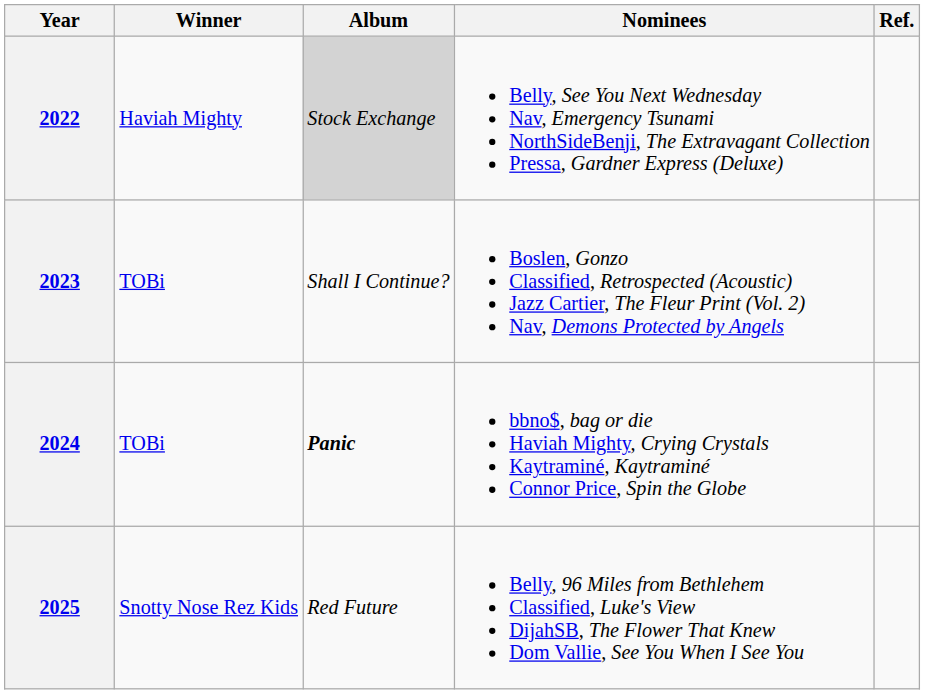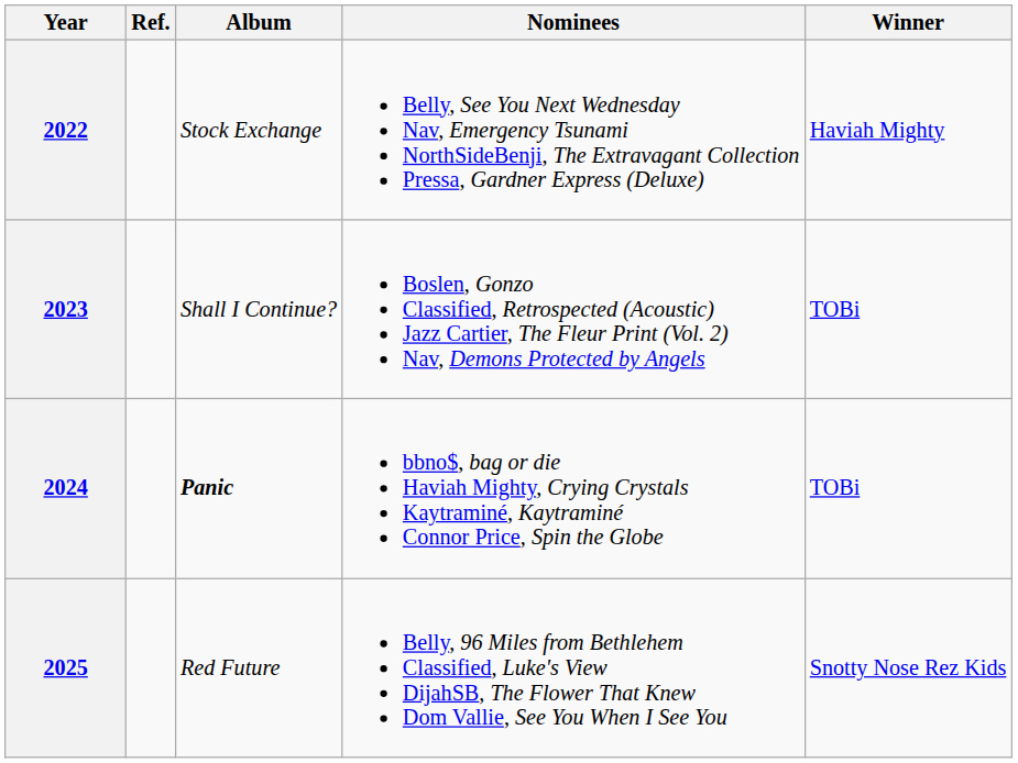columns swapped: Winner <-> Ref.
2022 | Album: lightgrey background -> no background
